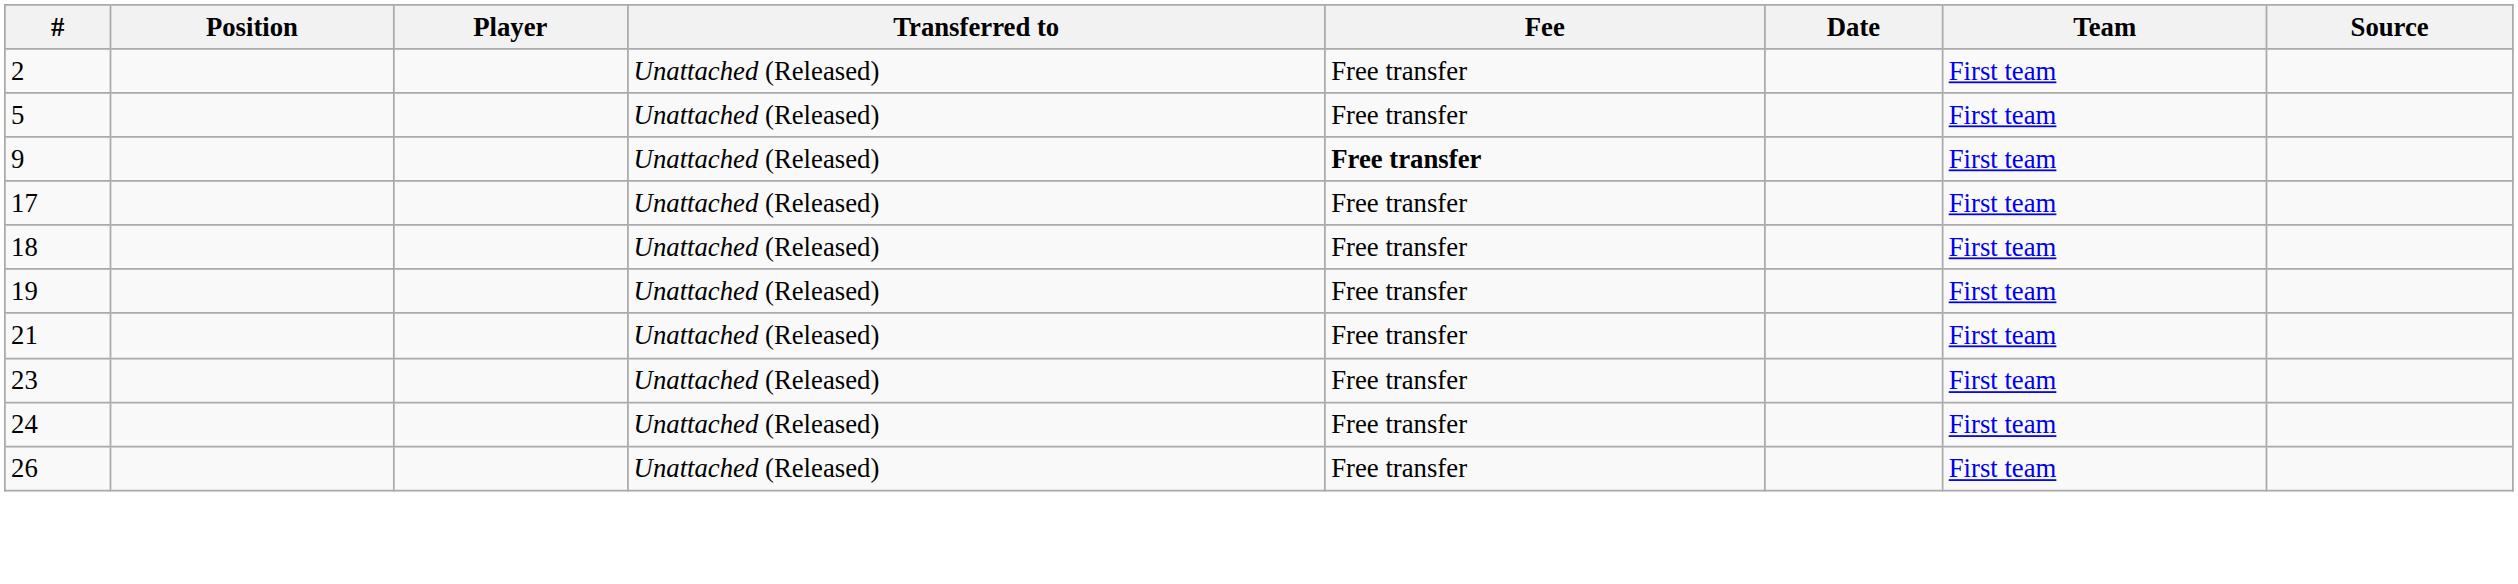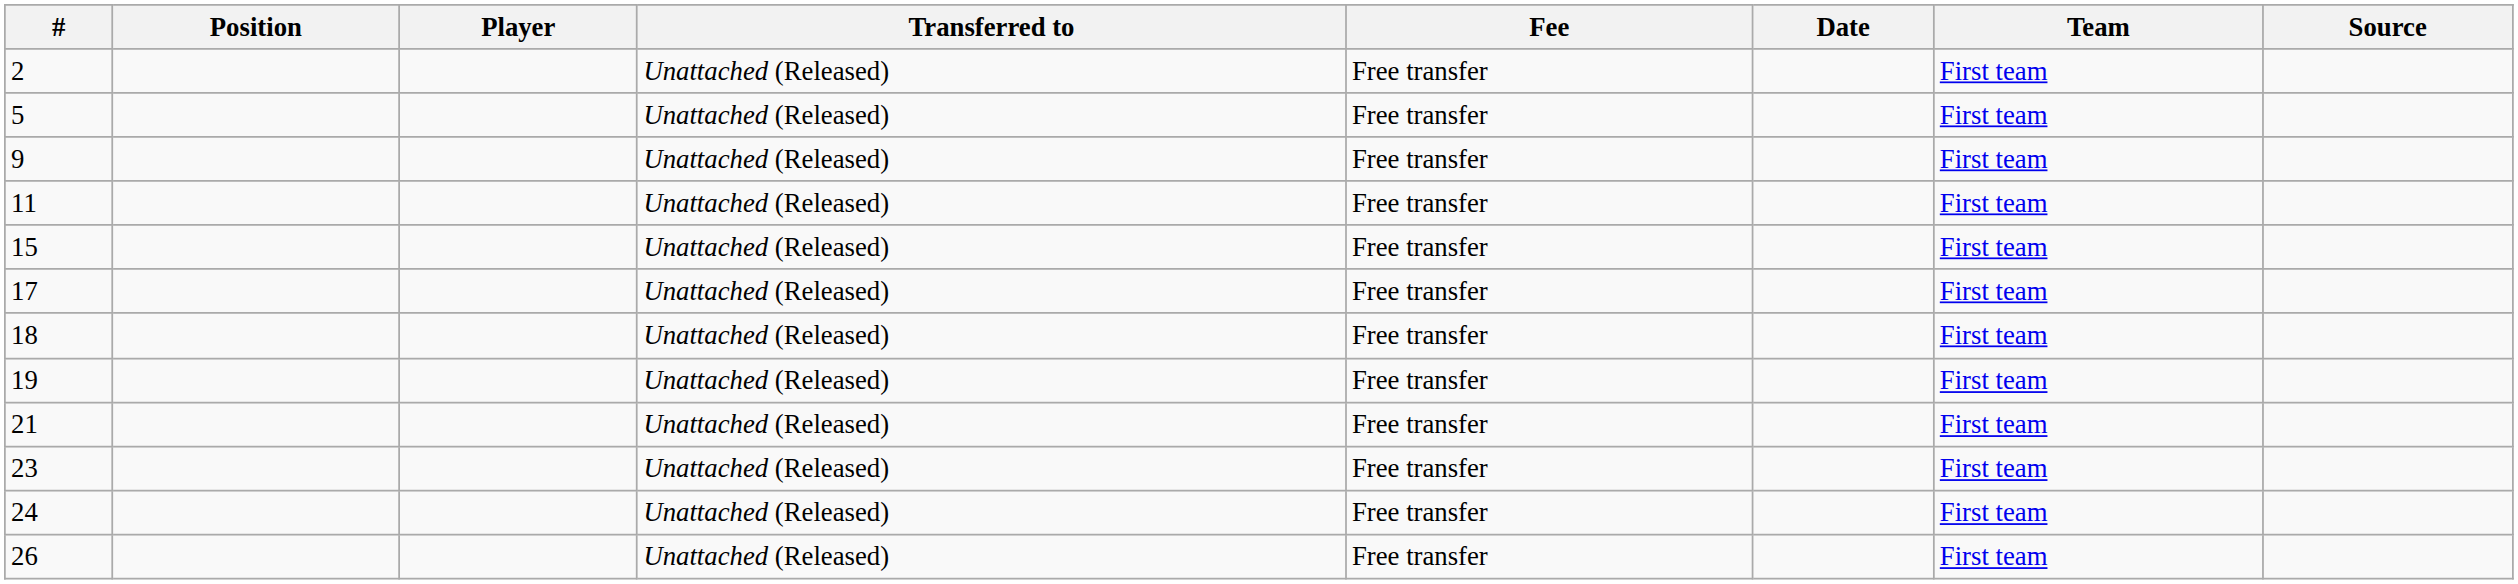9 | Fee: bold -> normal
+ row: 11 | Unattached (Released) | Free transfer | First team
+ row: 15 | Unattached (Released) | Free transfer | First team
